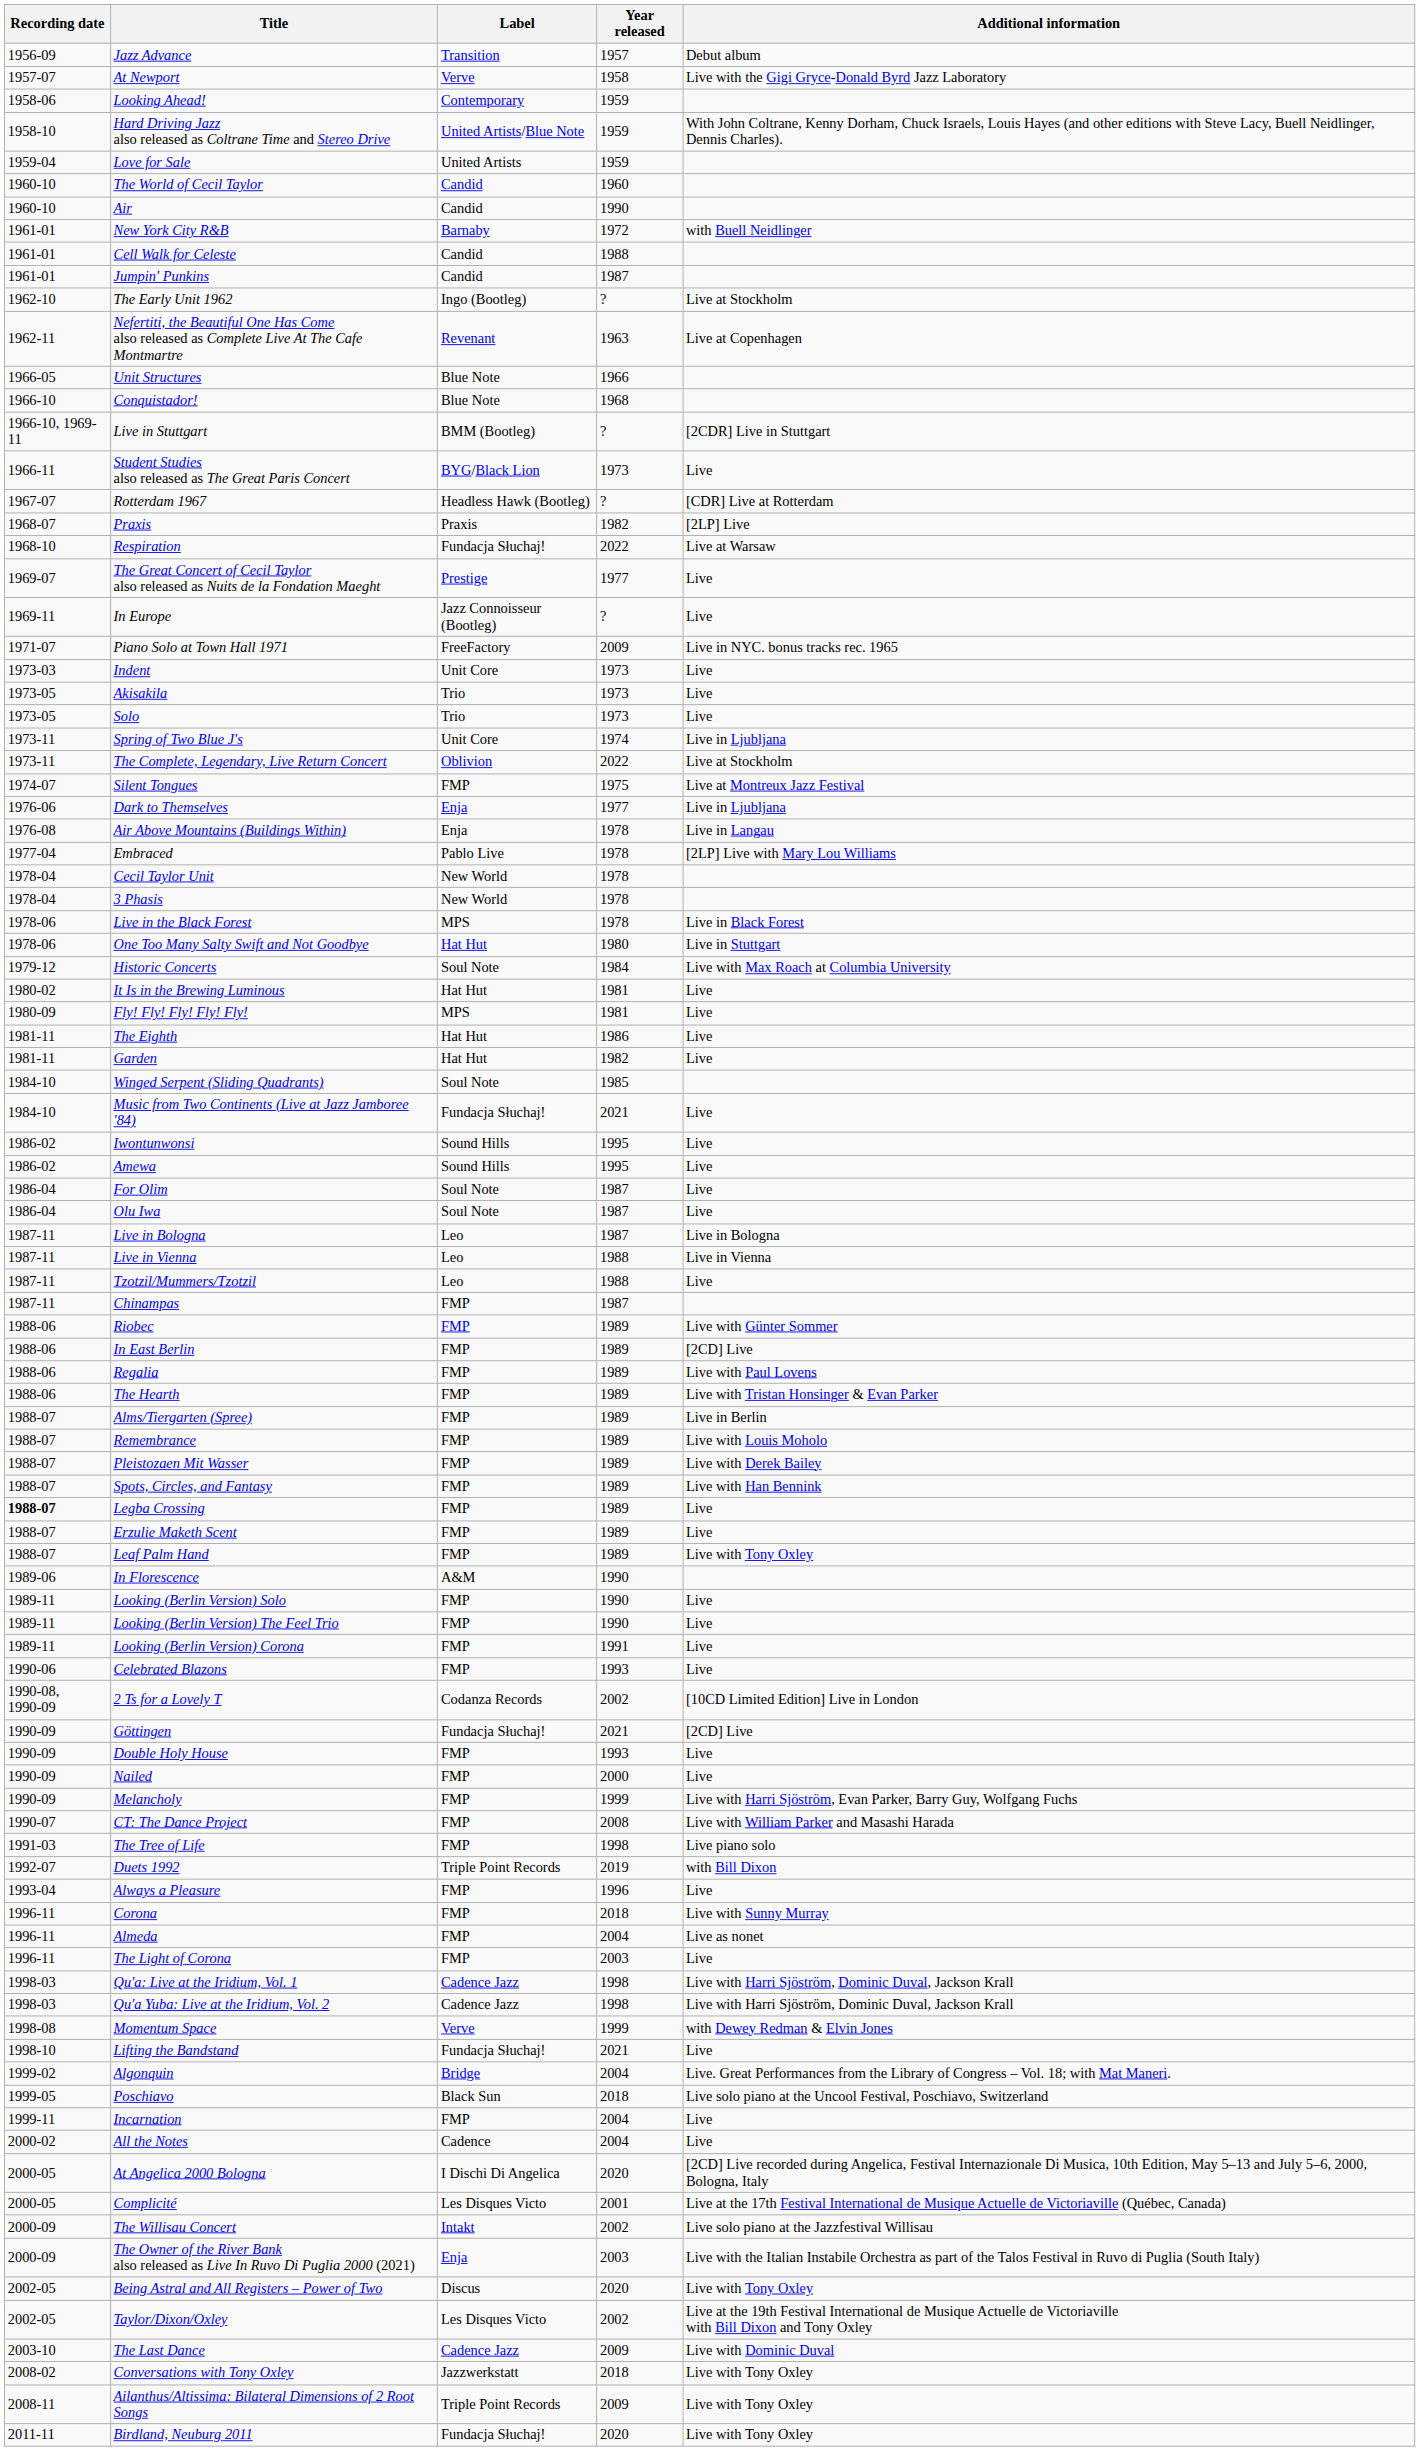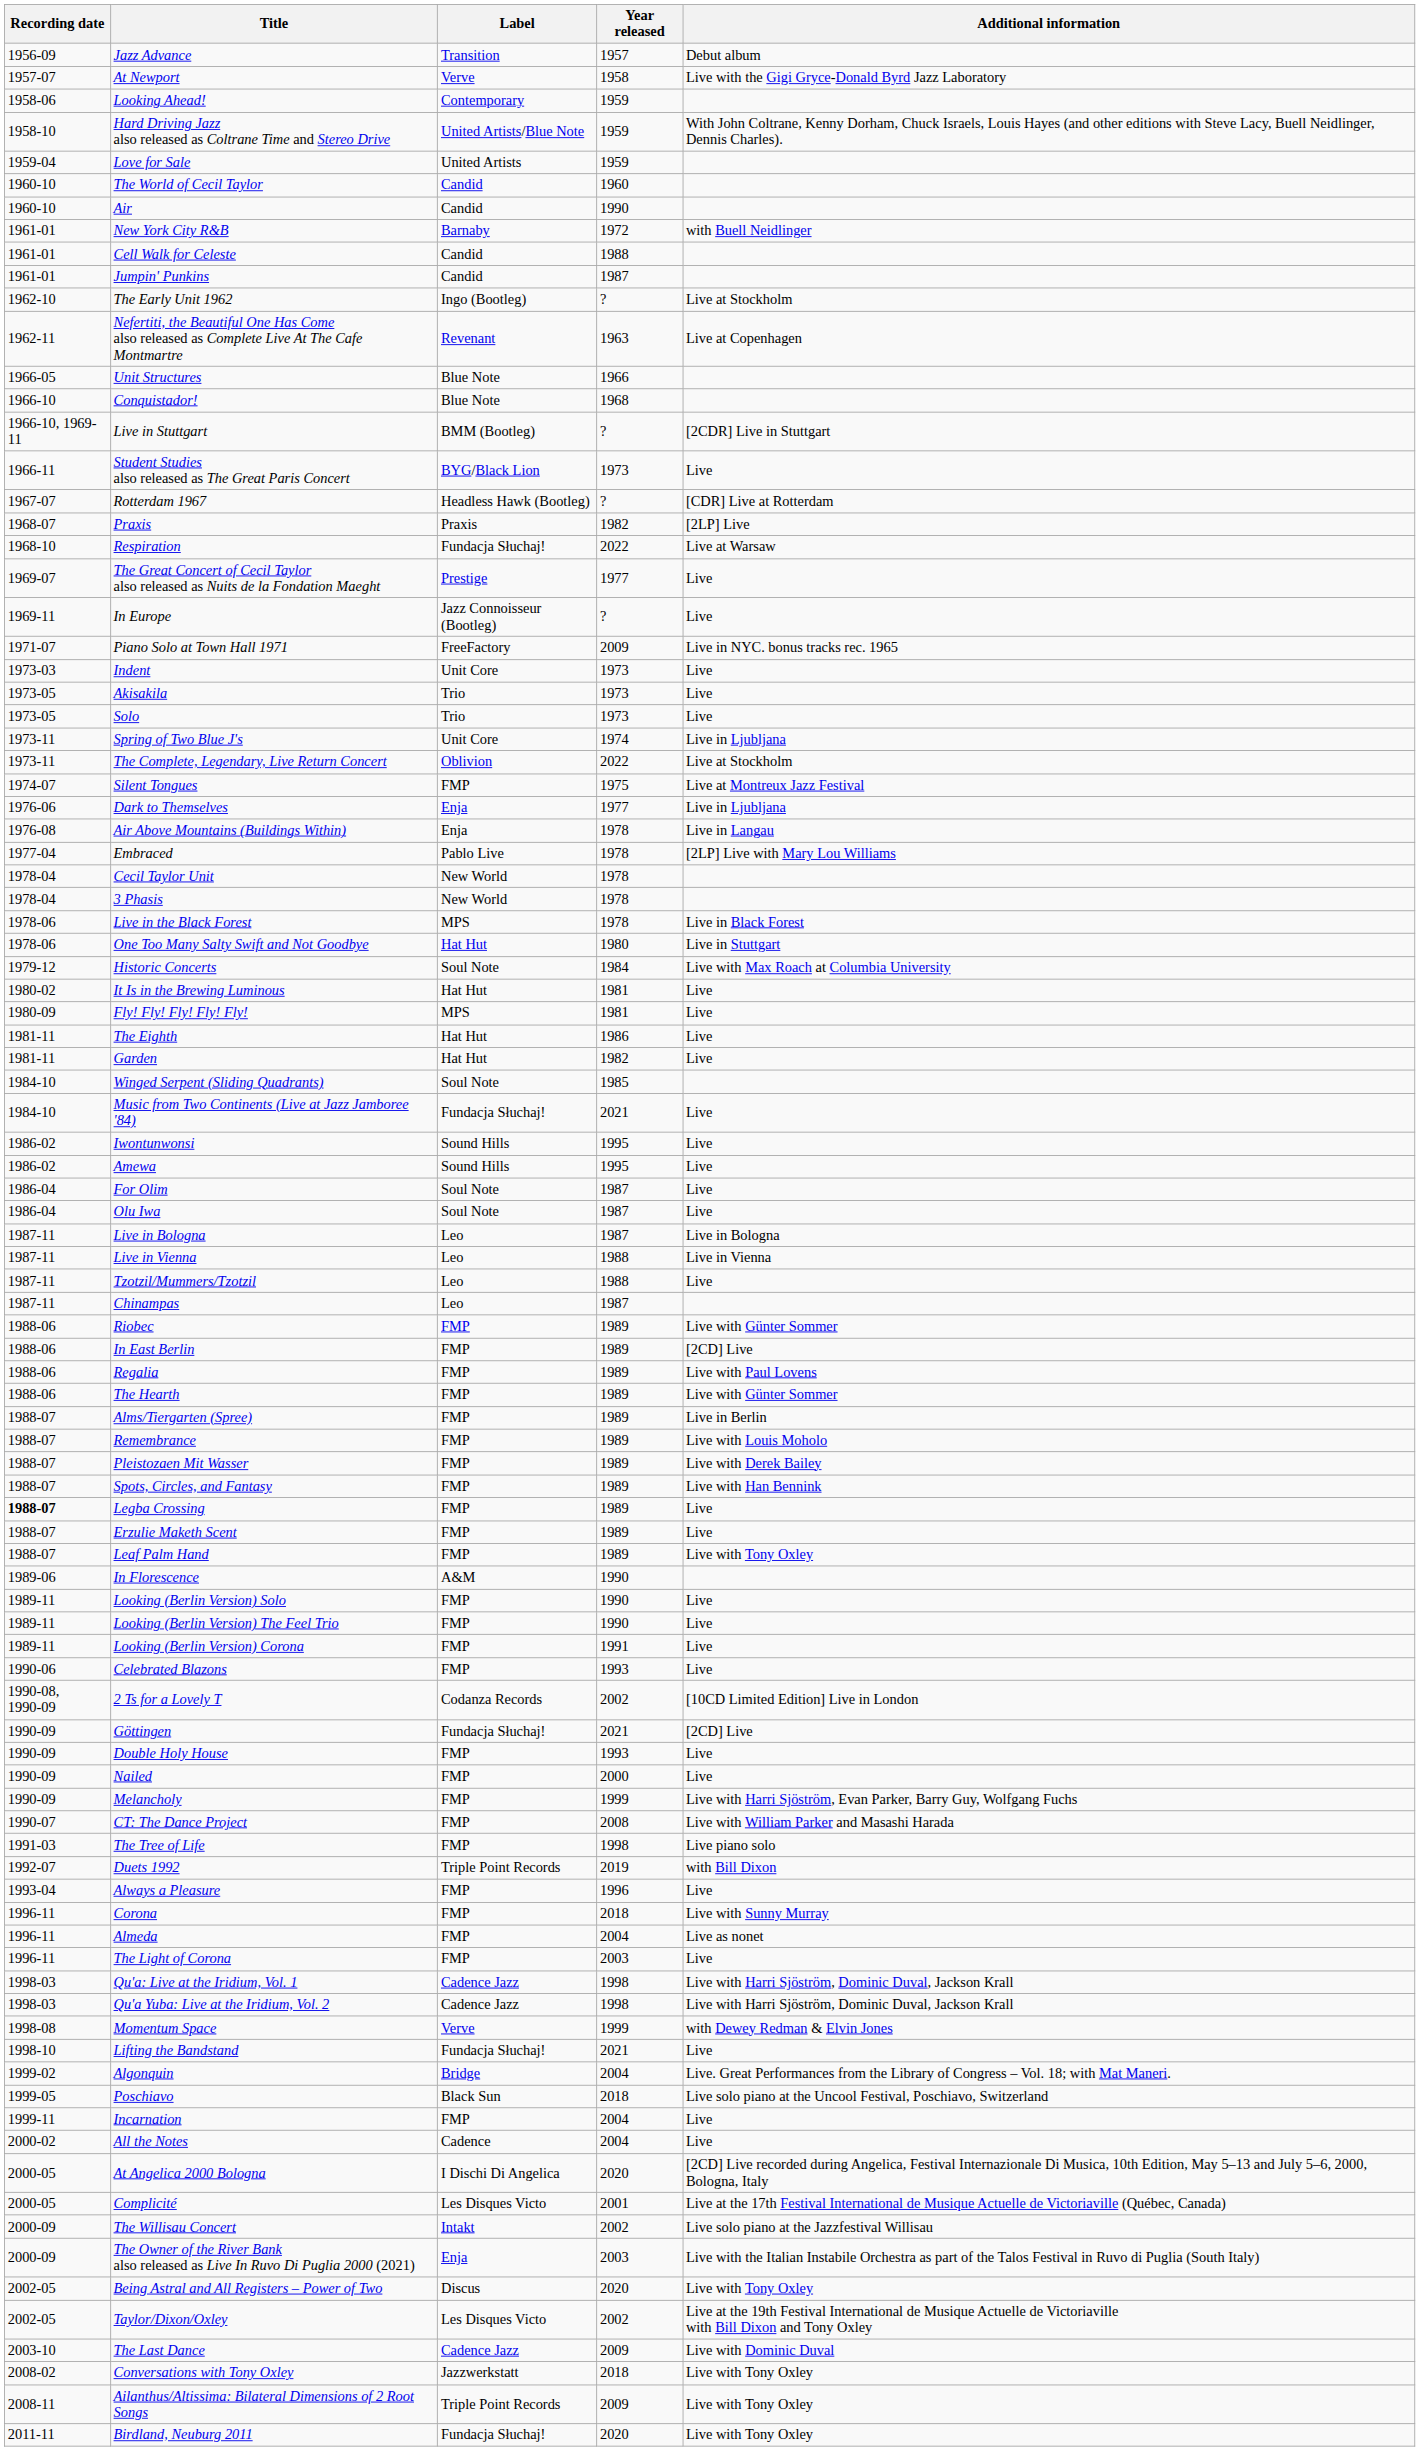Chinampas | Label: FMP -> Leo
The Hearth | Additional information: Live with Tristan Honsinger & Evan Parker -> Live with Günter Sommer
